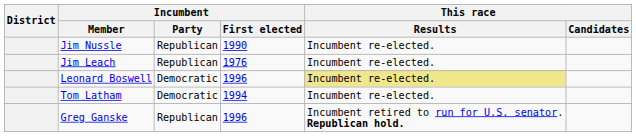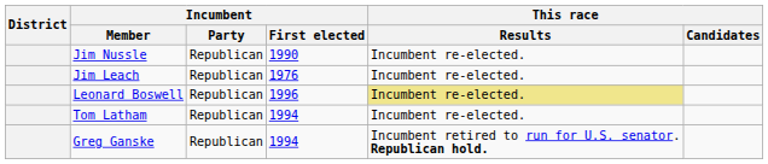Leonard Boswell | Incumbent / Party: Democratic -> Republican
Tom Latham | Incumbent / Party: Democratic -> Republican
Greg Ganske | Incumbent / First elected: 1996 -> 1994
